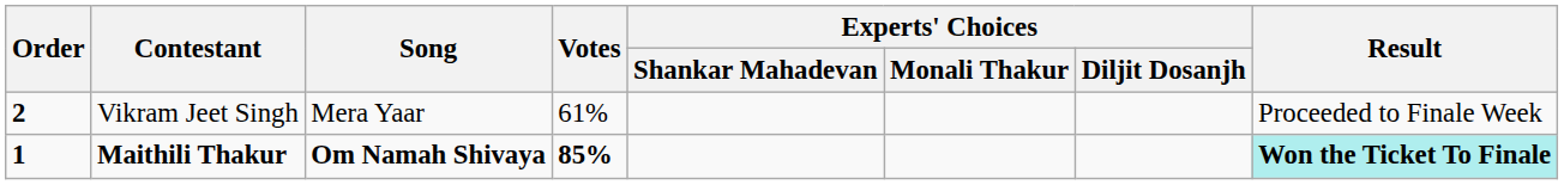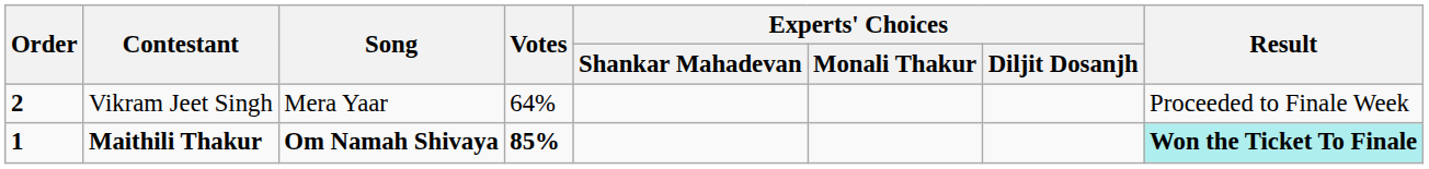Vikram Jeet Singh | Votes: 61% -> 64%
